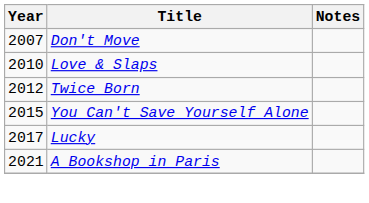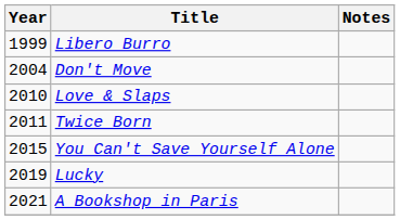+ row: 1999 | Libero Burro
Don't Move | Year: 2007 -> 2004
Twice Born | Year: 2012 -> 2011
Lucky | Year: 2017 -> 2019
